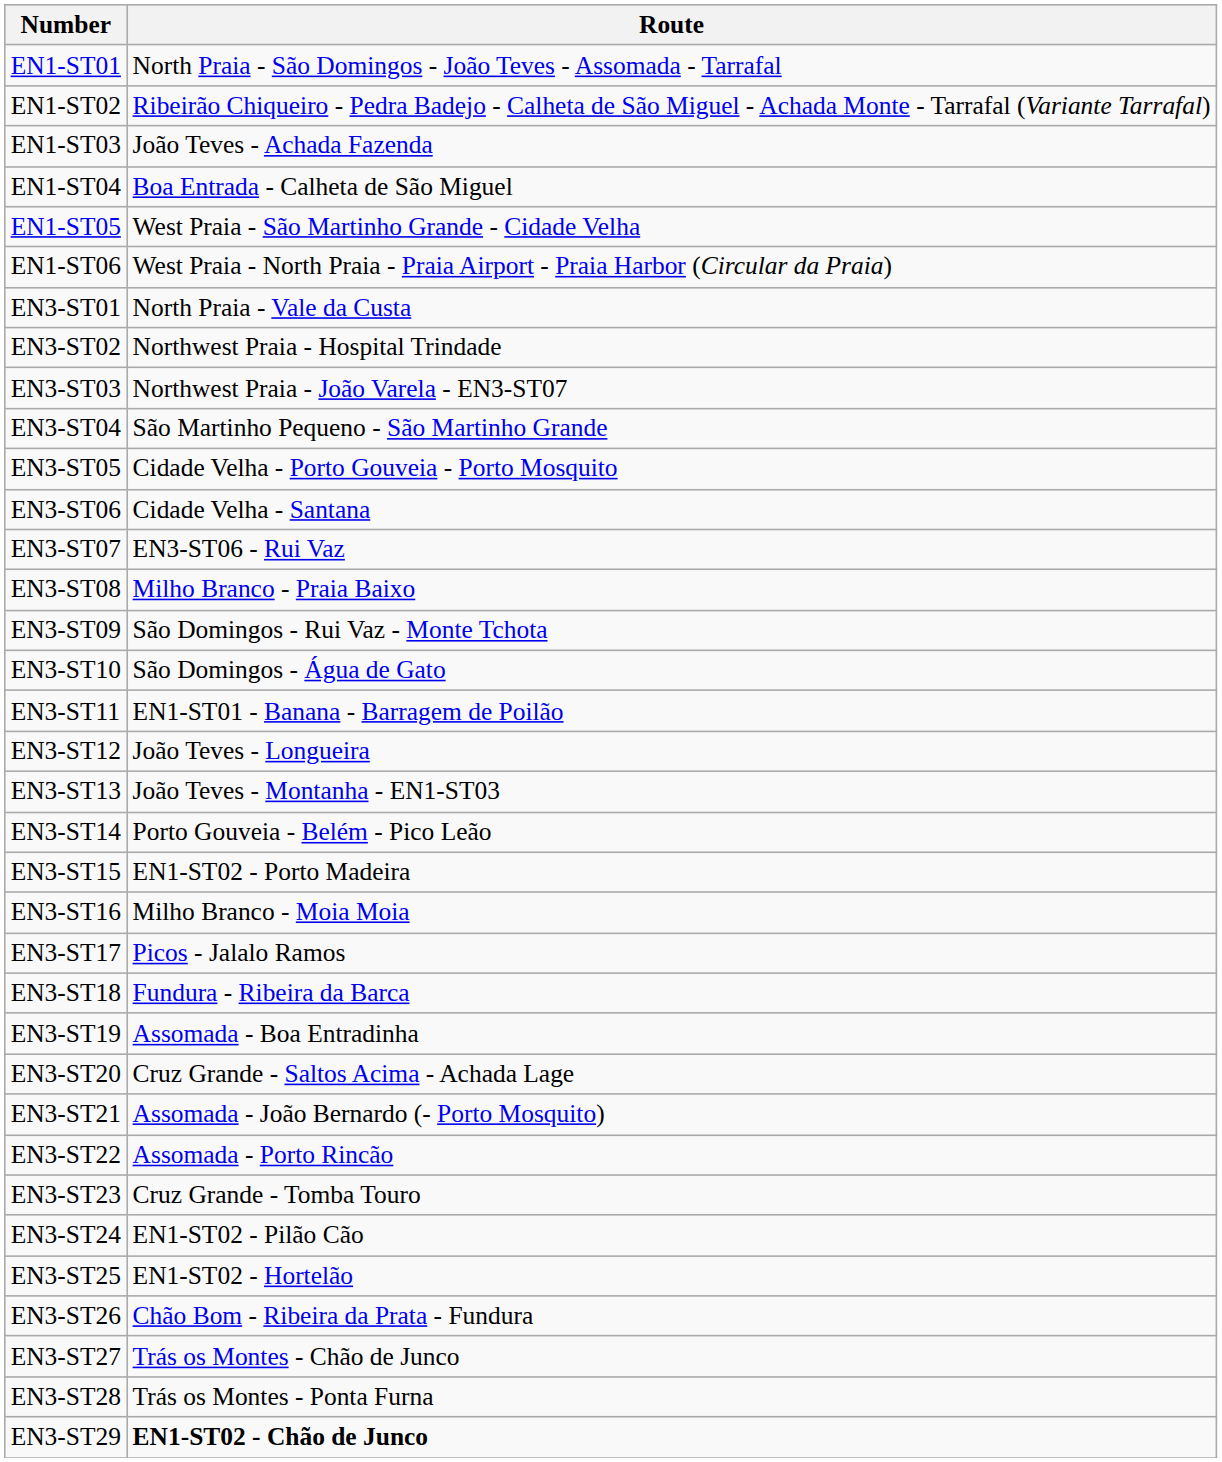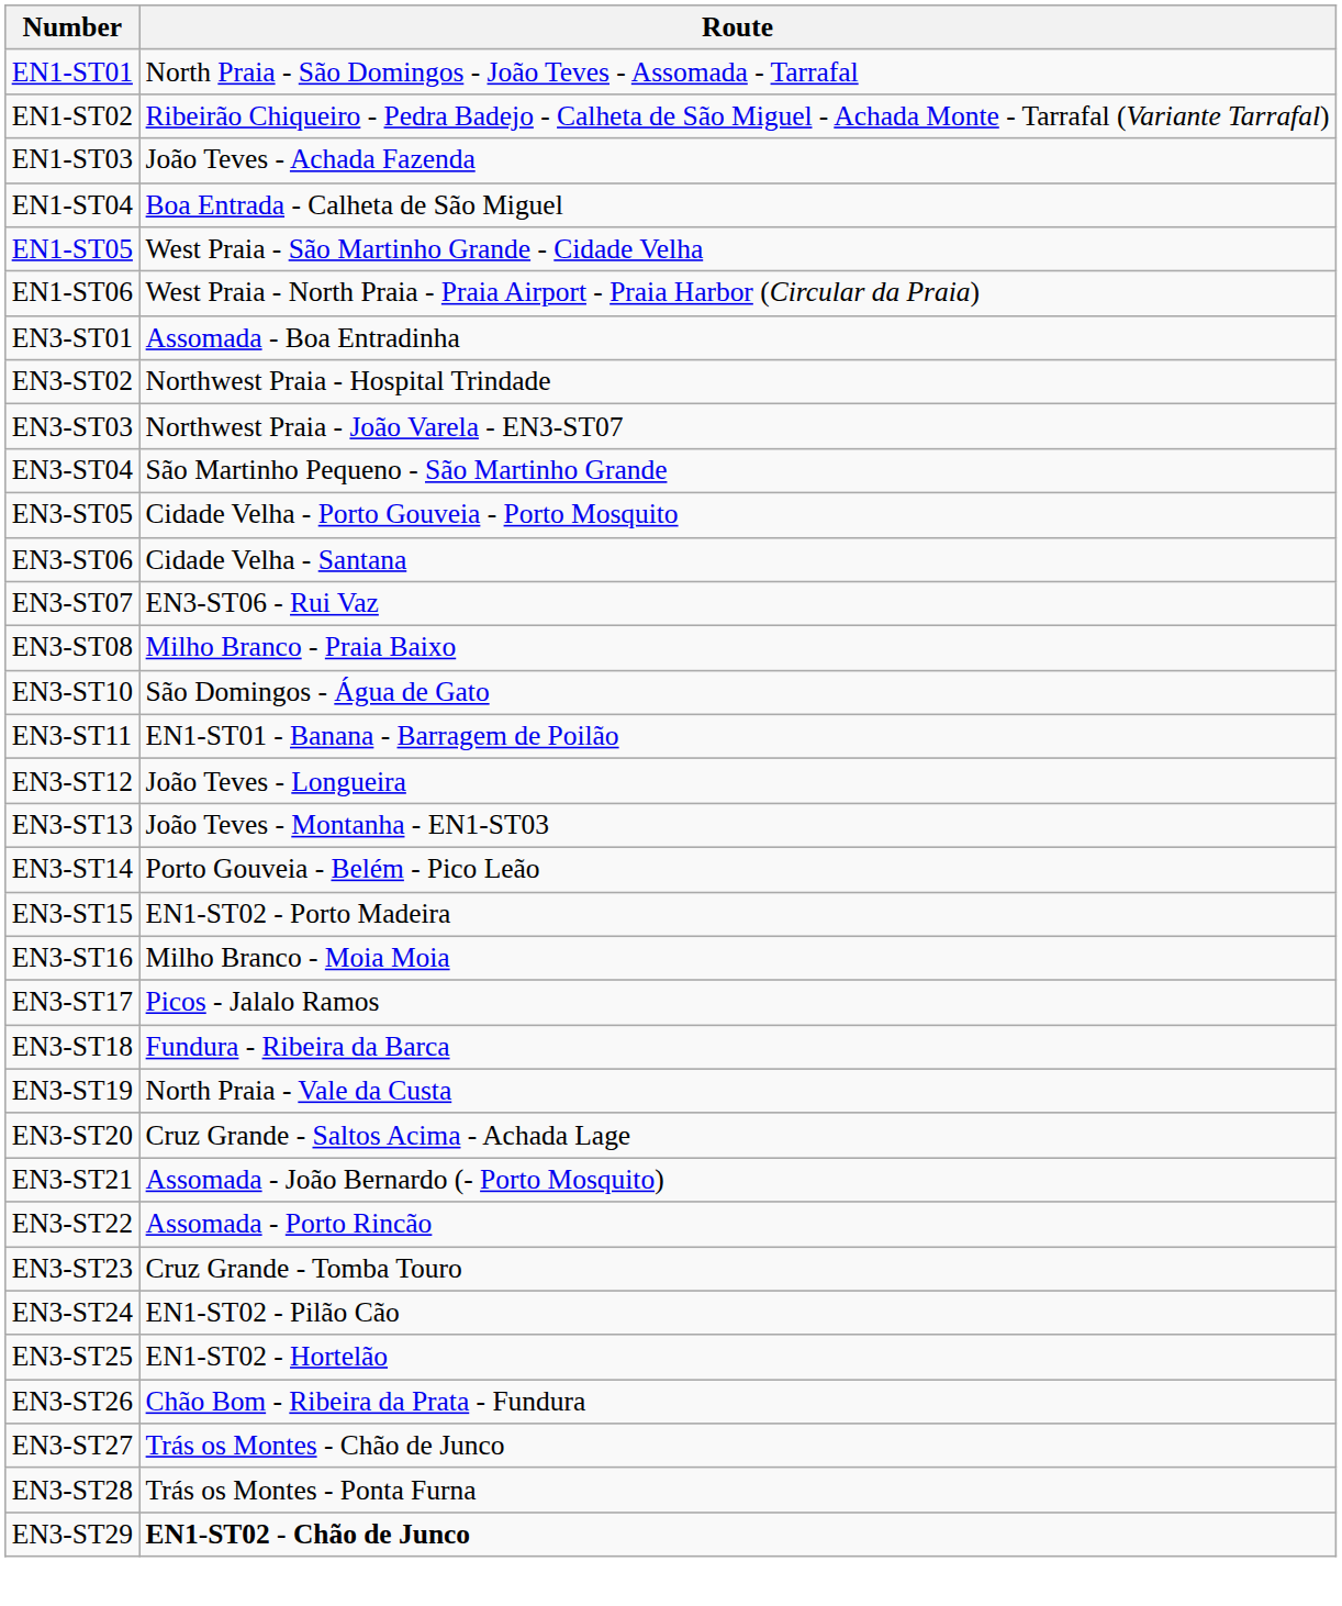EN3-ST01 | Route: North Praia - Vale da Custa -> Assomada - Boa Entradinha
- row: EN3-ST09 | São Domingos - Rui Vaz - Monte Tchota
EN3-ST19 | Route: Assomada - Boa Entradinha -> North Praia - Vale da Custa
